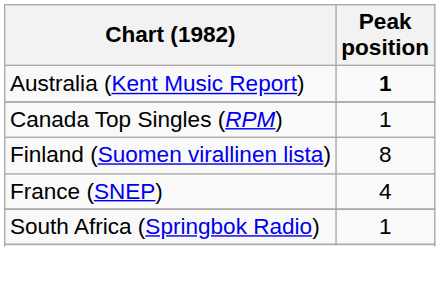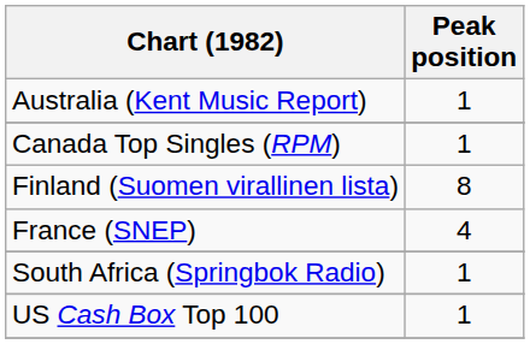Australia (Kent Music Report) | Peak position: bold -> normal
+ row: US Cash Box Top 100 | 1
